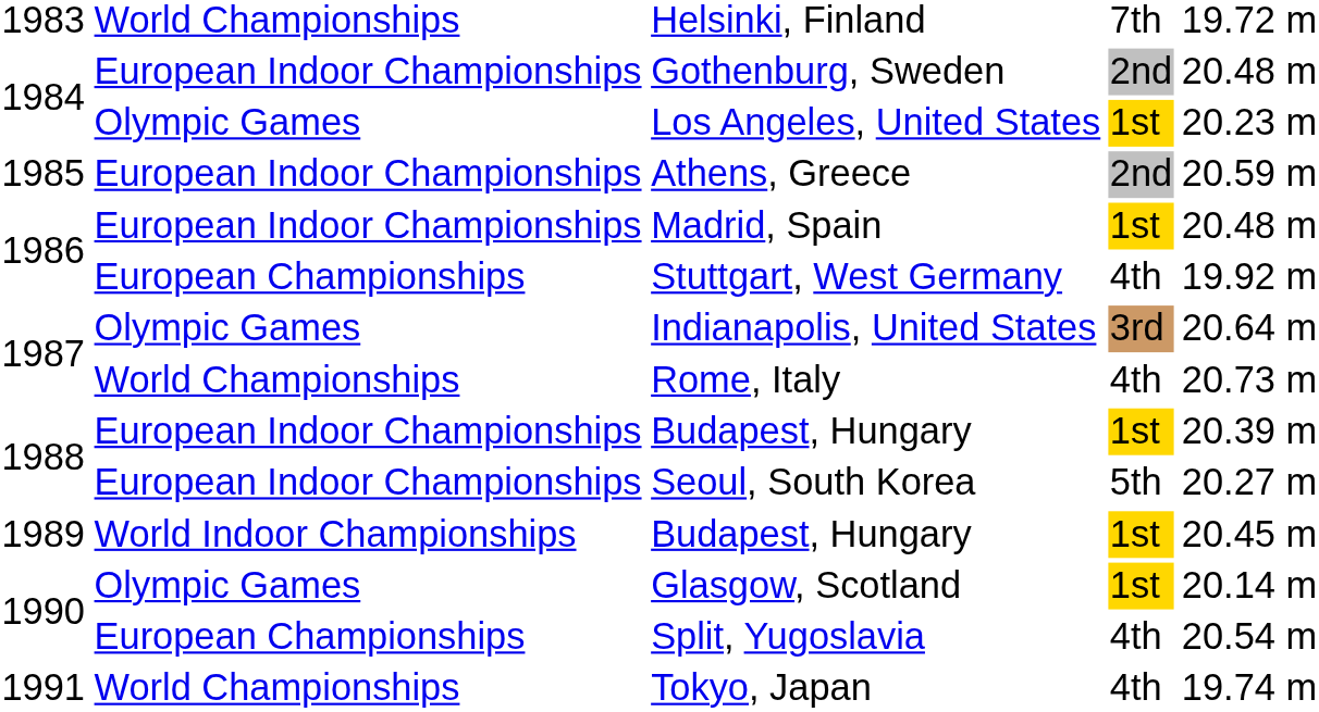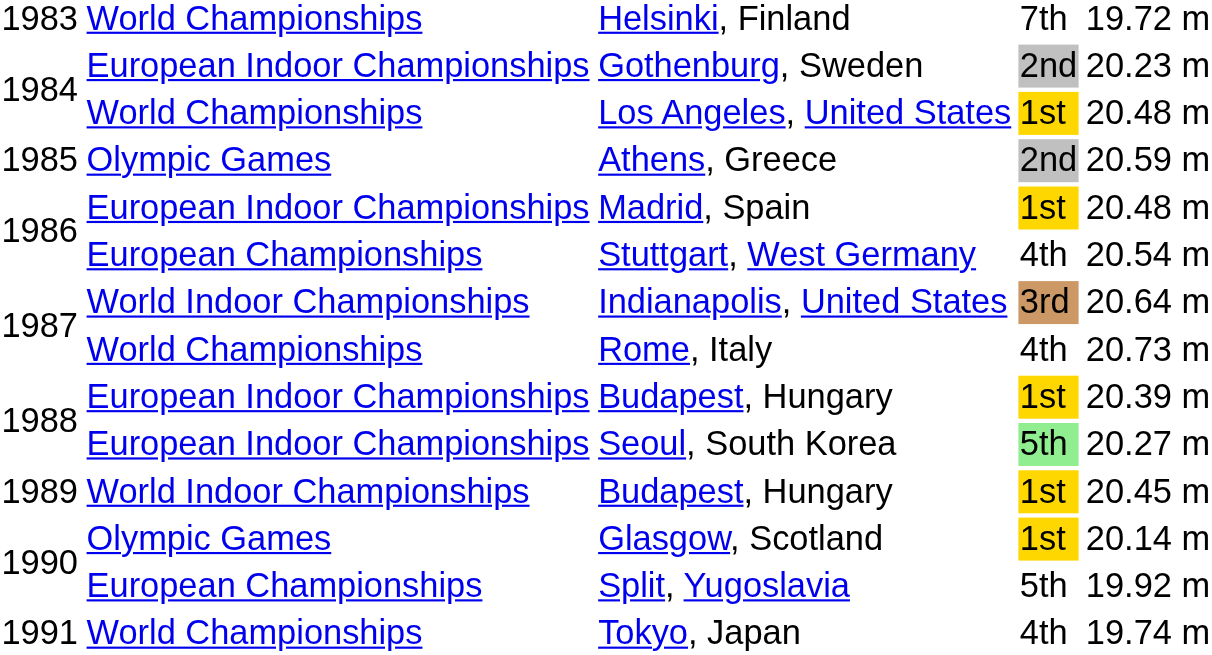Gothenburg, Sweden | column 5: 20.48 m -> 20.23 m
Los Angeles, United States | column 2: Olympic Games -> World Championships
Los Angeles, United States | column 5: 20.23 m -> 20.48 m
Athens, Greece | column 2: European Indoor Championships -> Olympic Games
Stuttgart, West Germany | column 5: 19.92 m -> 20.54 m
Indianapolis, United States | column 2: Olympic Games -> World Indoor Championships
Seoul, South Korea | column 4: no background -> lightgreen background
Split, Yugoslavia | column 4: 4th -> 5th
Split, Yugoslavia | column 5: 20.54 m -> 19.92 m
